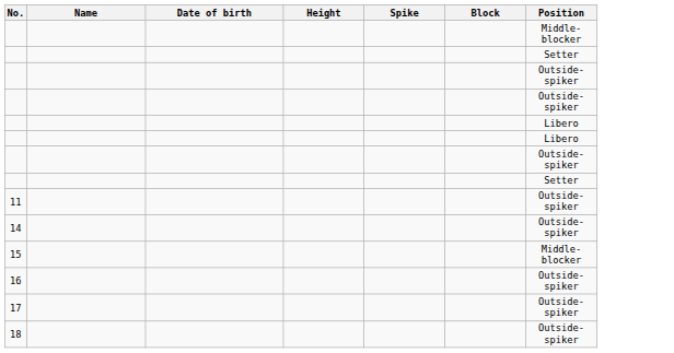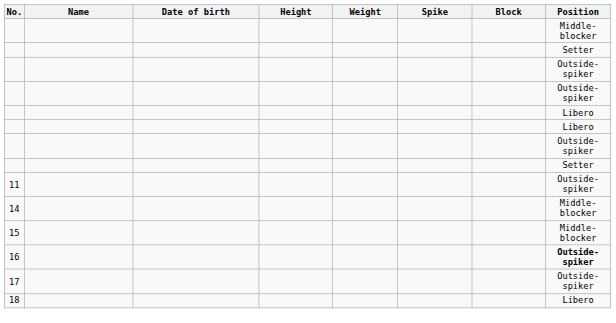+ column: Weight
14 | Position: Outside-spiker -> Middle-blocker
16 | Position: normal -> bold
18 | Position: Outside-spiker -> Libero
